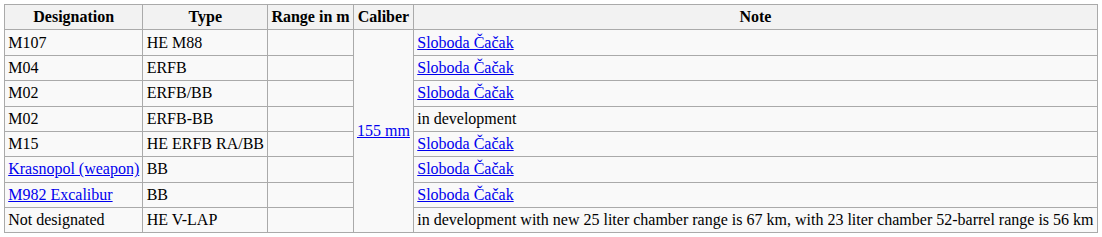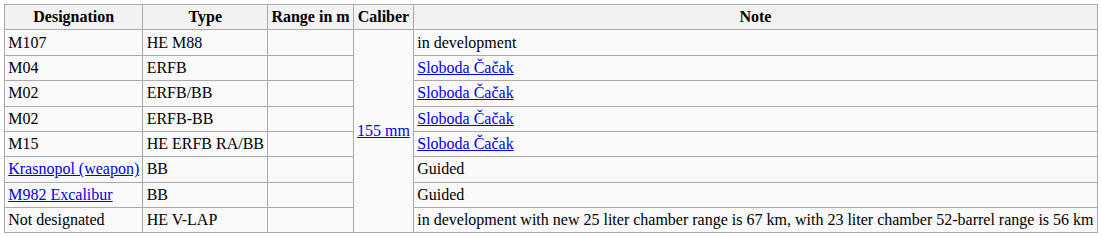M107 | Note: Sloboda Čačak -> in development
M02 / ERFB-BB | Note: in development -> Sloboda Čačak
Krasnopol (weapon) | Note: Sloboda Čačak -> Guided
M982 Excalibur | Note: Sloboda Čačak -> Guided
